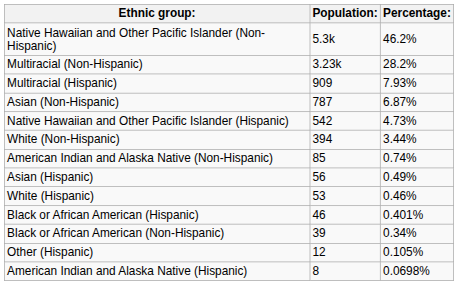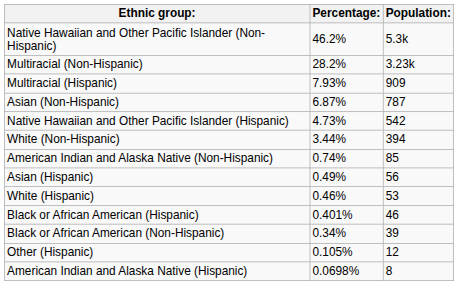columns swapped: Population: <-> Percentage:
